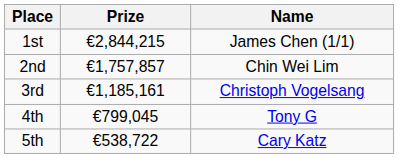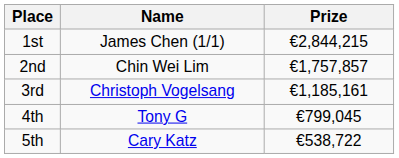columns swapped: Name <-> Prize
